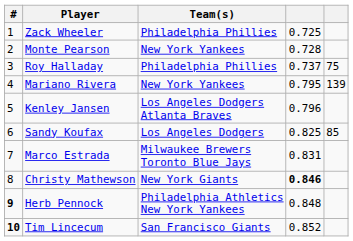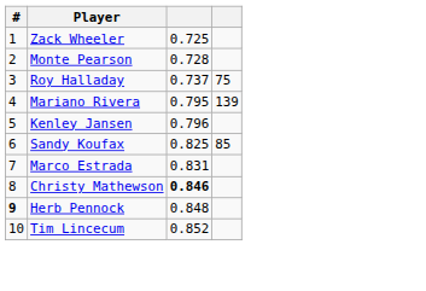- column: Team(s) | Philadelphia Phillies | New York Yankees | Philadelphia Phillies | New York Yankees | Los Angeles Dodgers Atlanta Braves | Los Angeles Dodgers | Milwaukee Brewers Toronto Blue Jays | New York Giants | Philadelphia Athletics New York Yankees | San Francisco Giants
Tim Lincecum | #: bold -> normal
